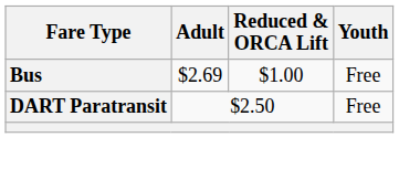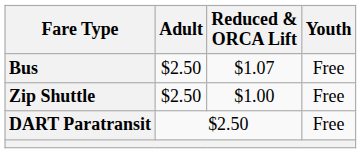Bus | Adult: $2.69 -> $2.50
Bus | Reduced & ORCA Lift: $1.00 -> $1.07
+ row: Zip Shuttle | $2.50 | $1.00 | Free
